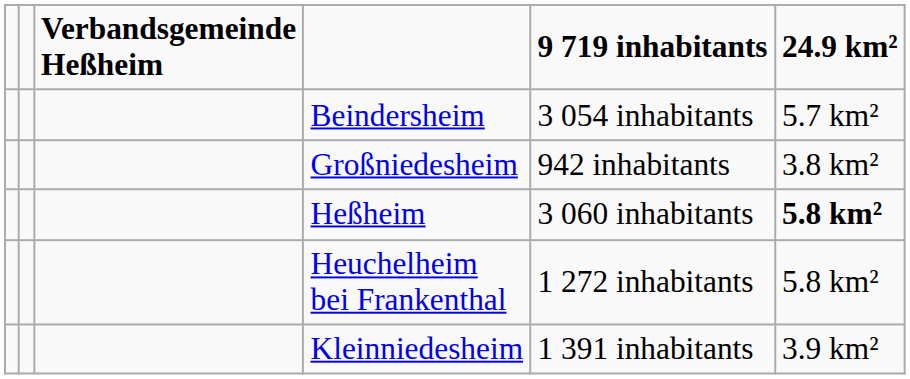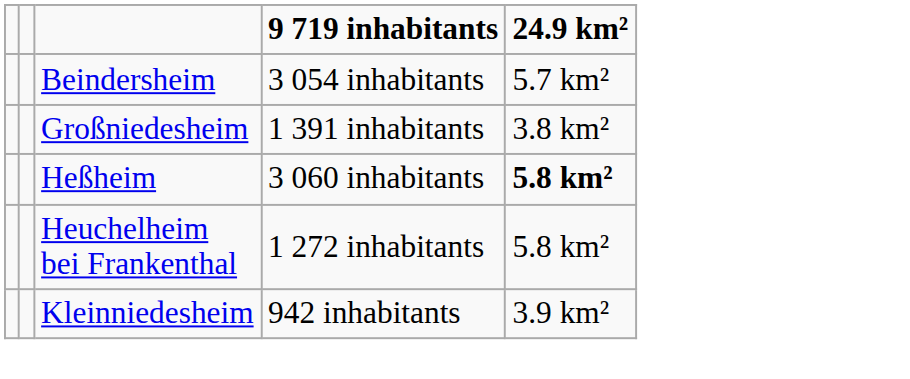- column: Verbandsgemeinde Heßheim
Großniedesheim | 9 719 inhabitants: 942 inhabitants -> 1 391 inhabitants
Kleinniedesheim | 9 719 inhabitants: 1 391 inhabitants -> 942 inhabitants
